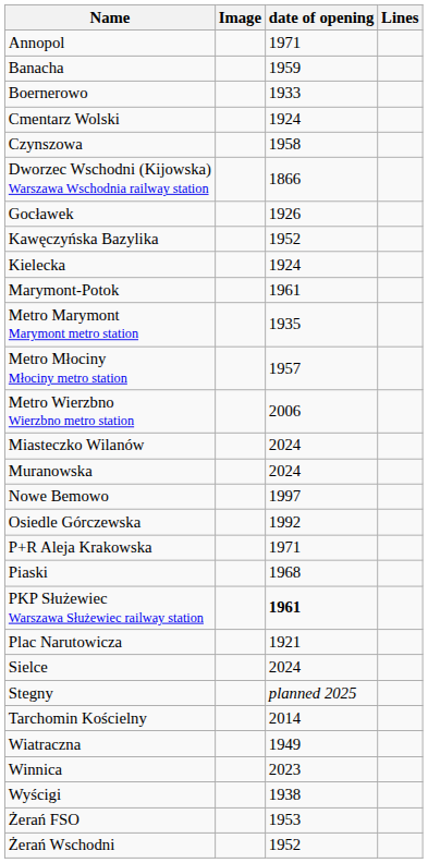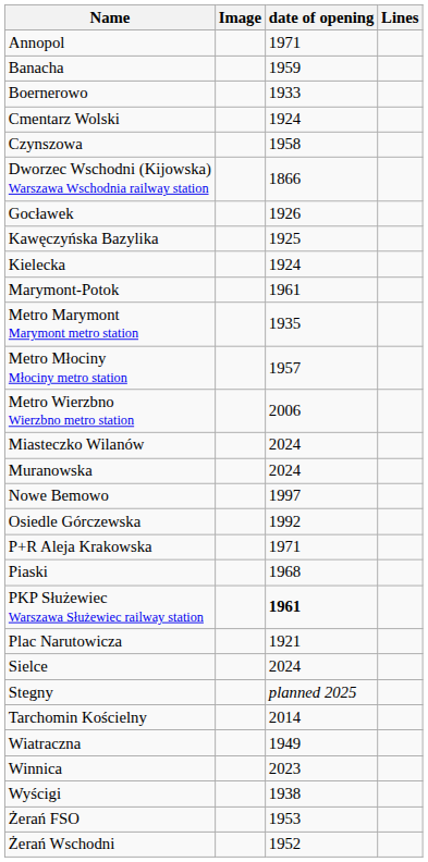Kawęczyńska Bazylika | date of opening: 1952 -> 1925
